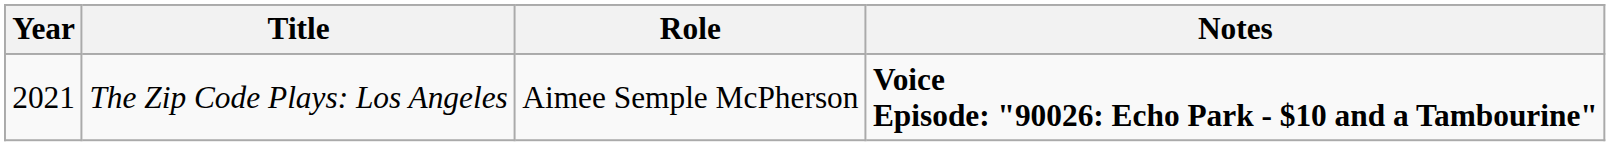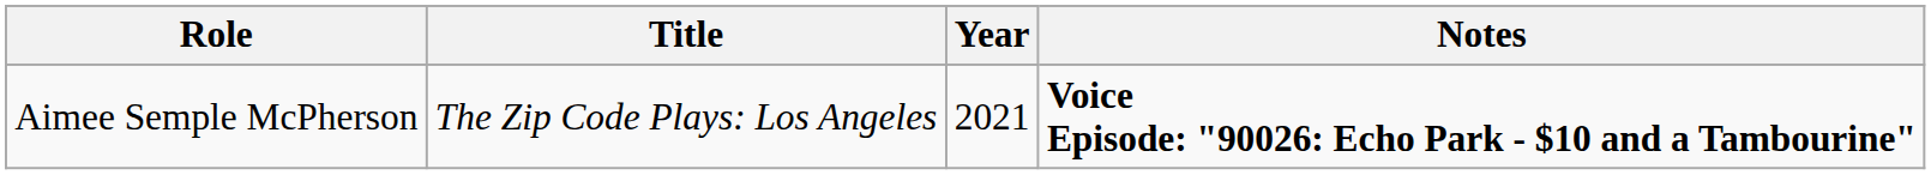columns swapped: Year <-> Role
